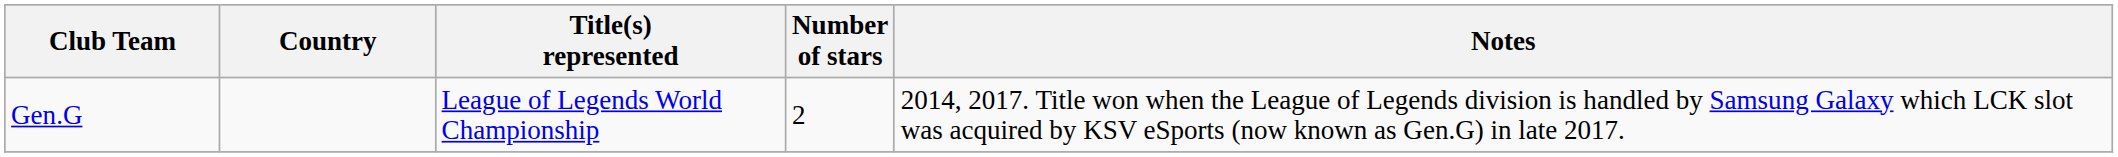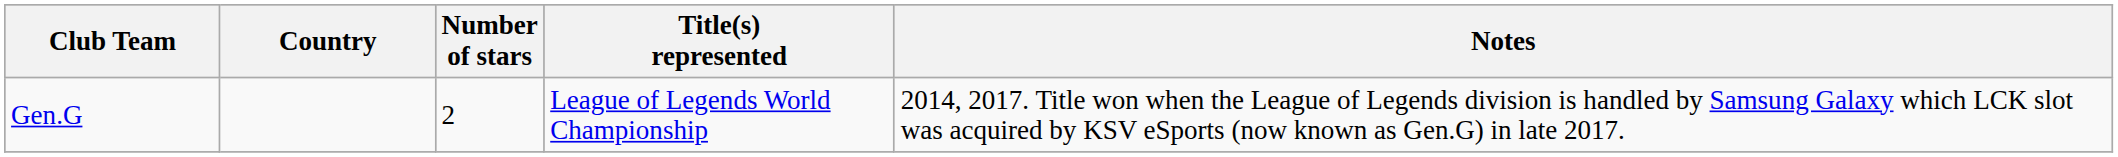columns swapped: Title(s) represented <-> Number of stars
